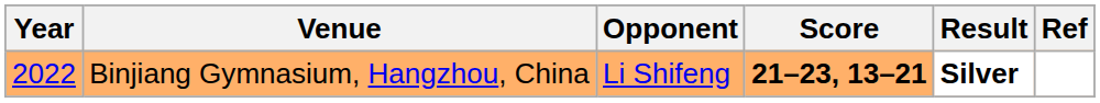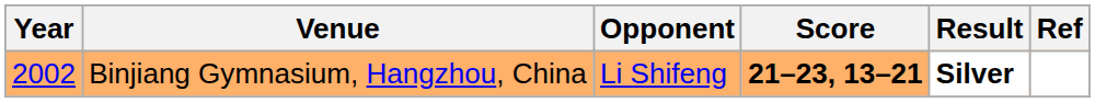Binjiang Gymnasium, Hangzhou, China | Year: 2022 -> 2002
